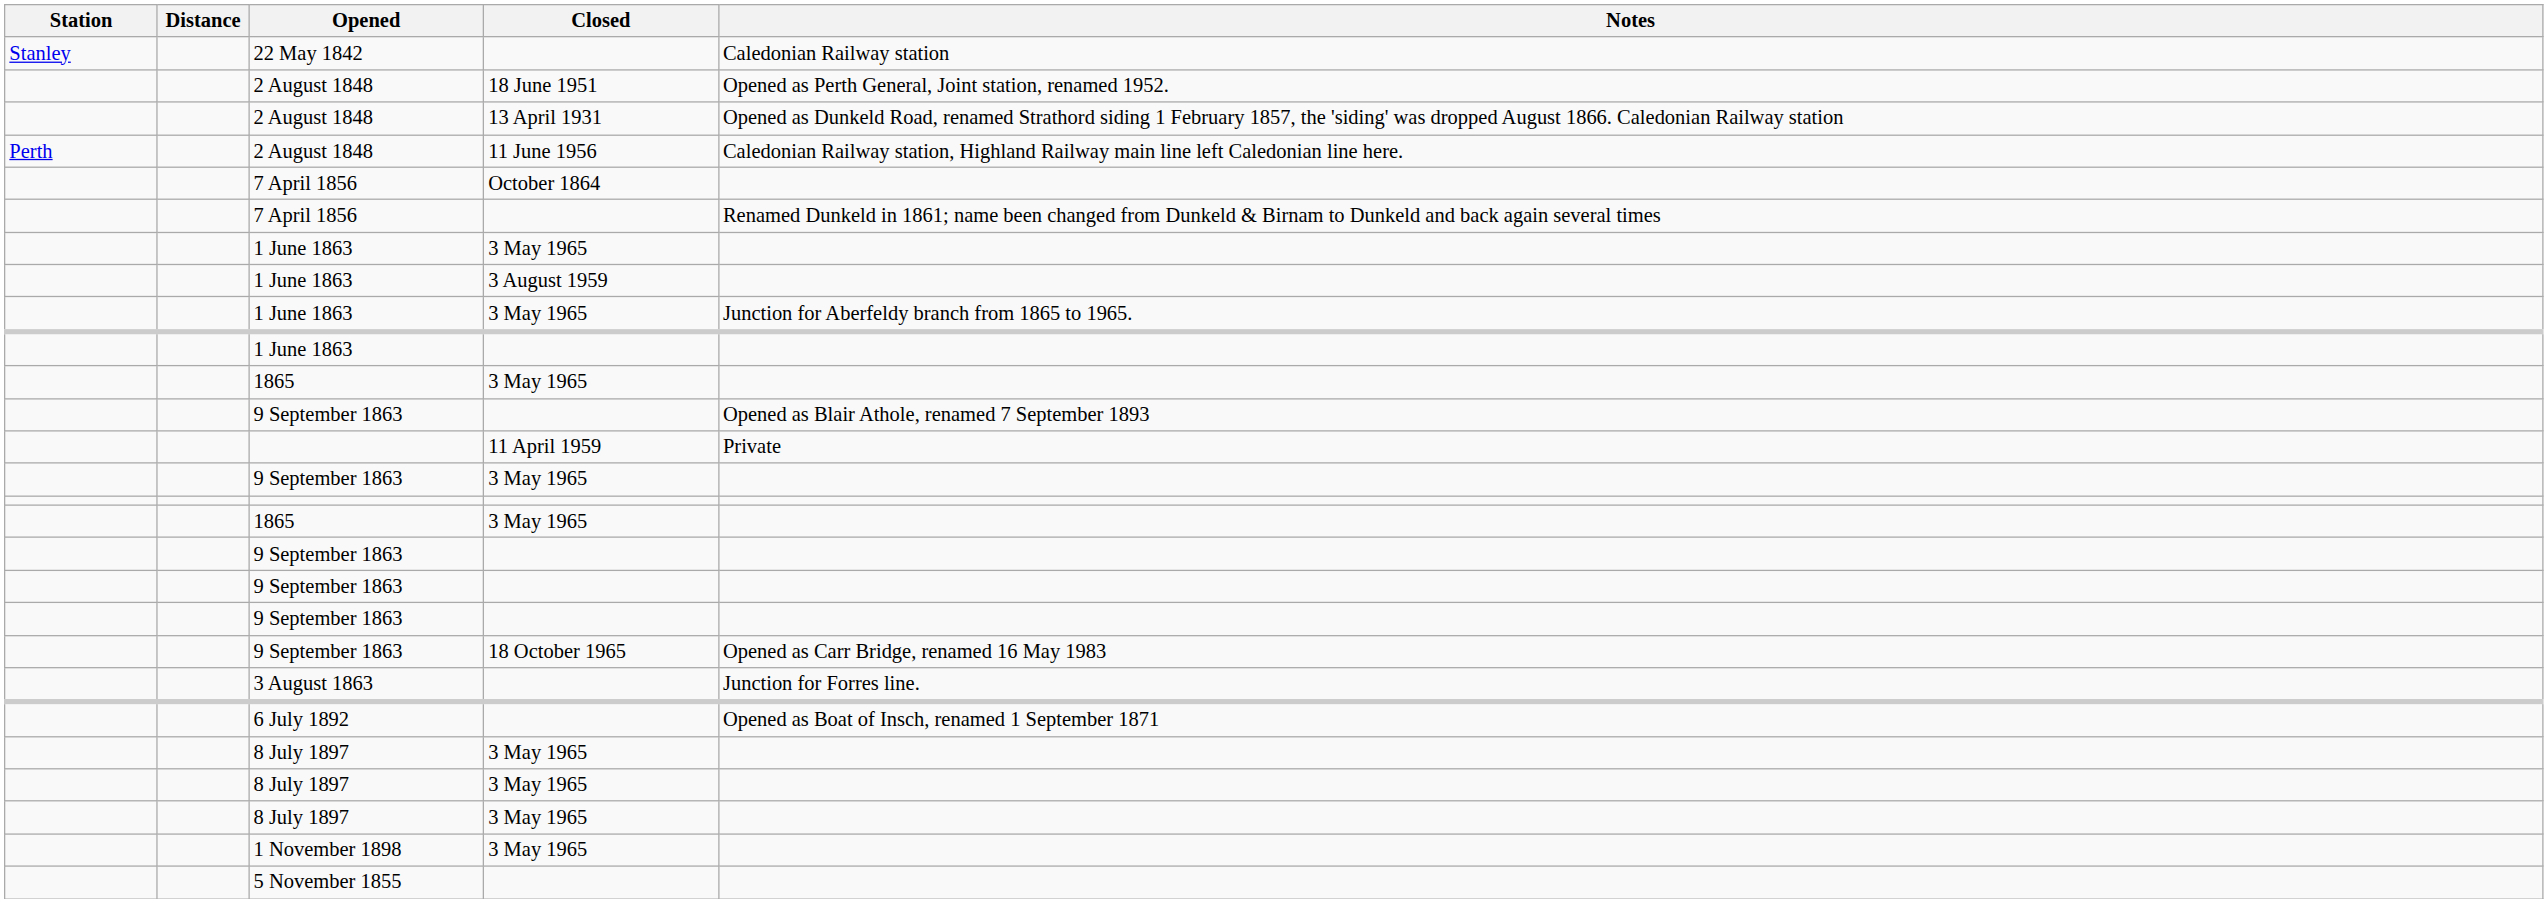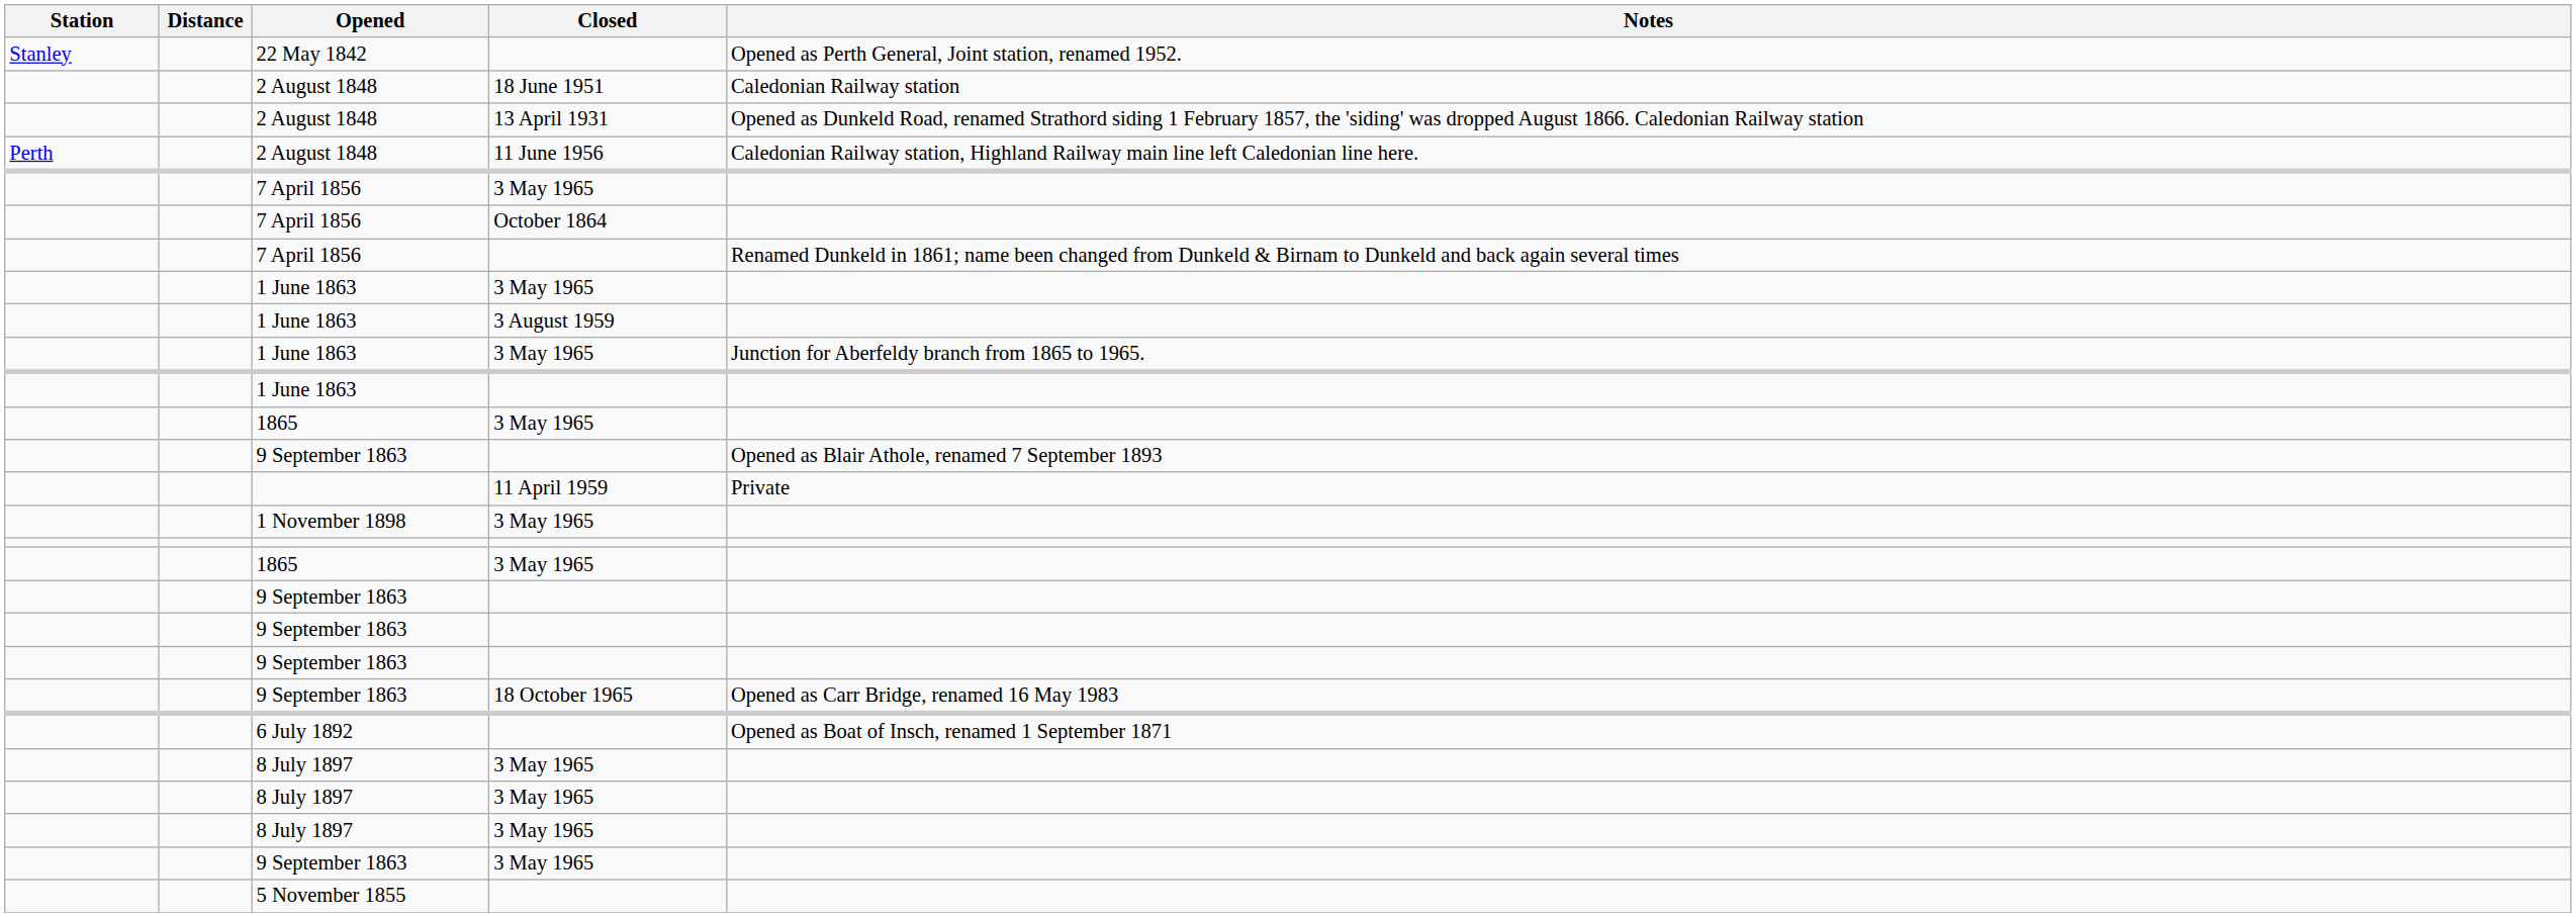22 May 1842 | Notes: Caledonian Railway station -> Opened as Perth General, Joint station, renamed 1952.
2 August 1848 / 18 June 1951 | Notes: Opened as Perth General, Joint station, renamed 1952. -> Caledonian Railway station
+ row: 7 April 1856 | 3 May 1965
rows swapped: 9 September 1863 / 3 May 1965 <-> 1 November 1898
- row: 3 August 1863 | Junction for Forres line.
